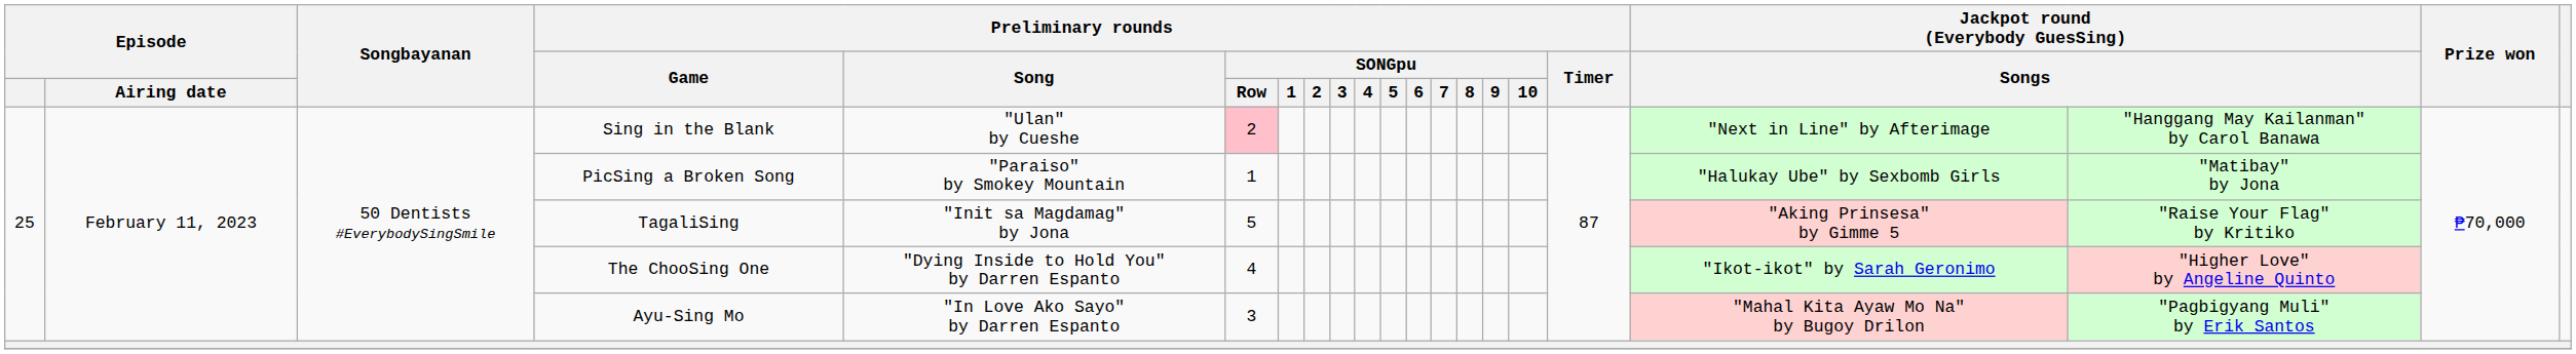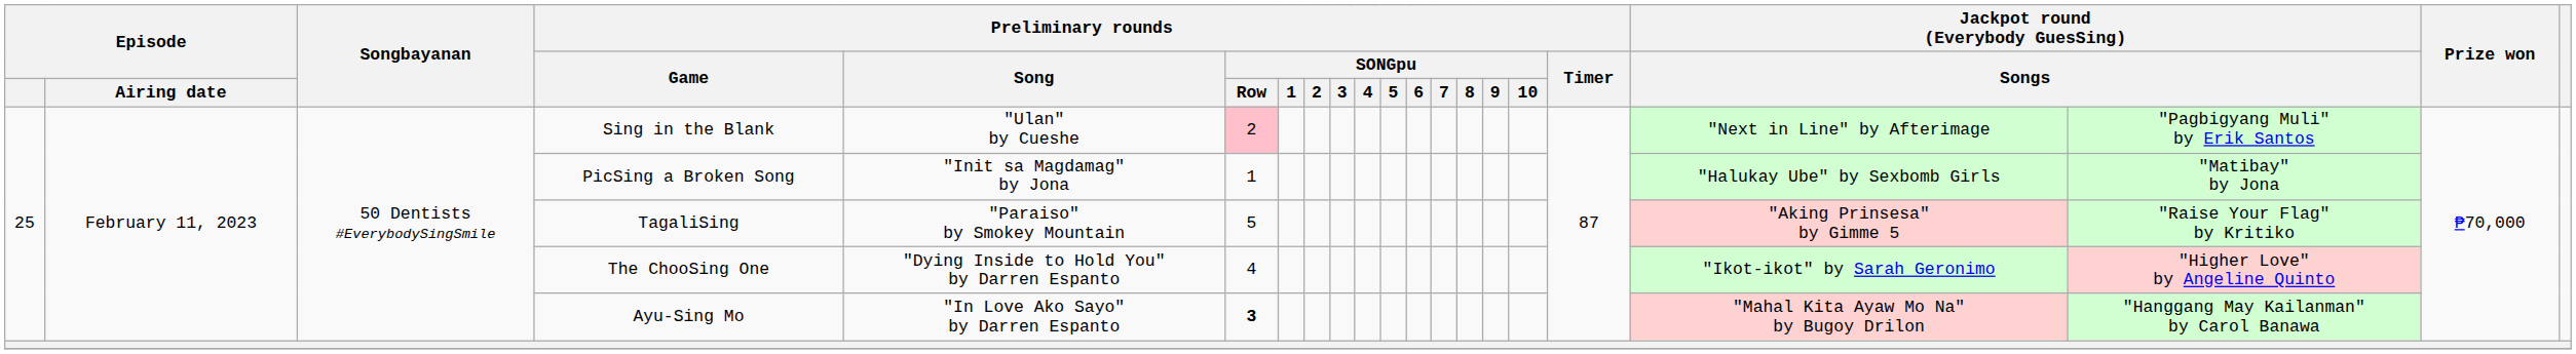Sing in the Blank | column 19: "Hanggang May Kailanman" by Carol Banawa -> "Pagbigyang Muli" by Erik Santos
PicSing a Broken Song | Preliminary rounds / Song: "Paraiso" by Smokey Mountain -> "Init sa Magdamag" by Jona
TagaliSing | Preliminary rounds / Song: "Init sa Magdamag" by Jona -> "Paraiso" by Smokey Mountain
Ayu-Sing Mo | Preliminary rounds / SONGpu / Row: normal -> bold
Ayu-Sing Mo | column 19: "Pagbigyang Muli" by Erik Santos -> "Hanggang May Kailanman" by Carol Banawa
